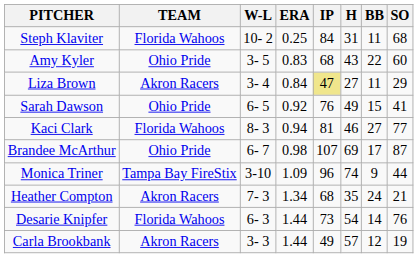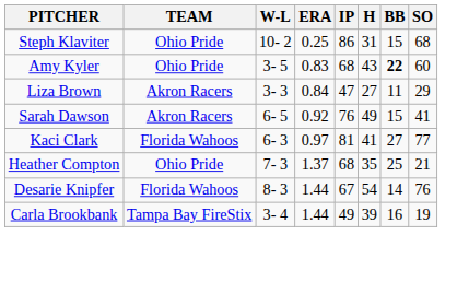Steph Klaviter | TEAM: Florida Wahoos -> Ohio Pride
Steph Klaviter | IP: 84 -> 86
Steph Klaviter | BB: 11 -> 15
Amy Kyler | BB: normal -> bold
Liza Brown | W-L: 3- 4 -> 3- 3
Liza Brown | IP: khaki background -> no background
Sarah Dawson | TEAM: Ohio Pride -> Akron Racers
Kaci Clark | W-L: 8- 3 -> 6- 3
Kaci Clark | ERA: 0.94 -> 0.97
Kaci Clark | H: 46 -> 41
- row: Brandee McArthur | Ohio Pride | 6- 7 | 0.98 | 107 | 69 | 17 | 87
- row: Monica Triner | Tampa Bay FireStix | 3-10 | 1.09 | 96 | 74 | 9 | 44
Heather Compton | TEAM: Akron Racers -> Ohio Pride
Heather Compton | ERA: 1.34 -> 1.37
Heather Compton | BB: 24 -> 25
Desarie Knipfer | W-L: 6- 3 -> 8- 3
Desarie Knipfer | IP: 73 -> 67
Carla Brookbank | TEAM: Akron Racers -> Tampa Bay FireStix
Carla Brookbank | W-L: 3- 3 -> 3- 4
Carla Brookbank | H: 57 -> 39
Carla Brookbank | BB: 12 -> 16
